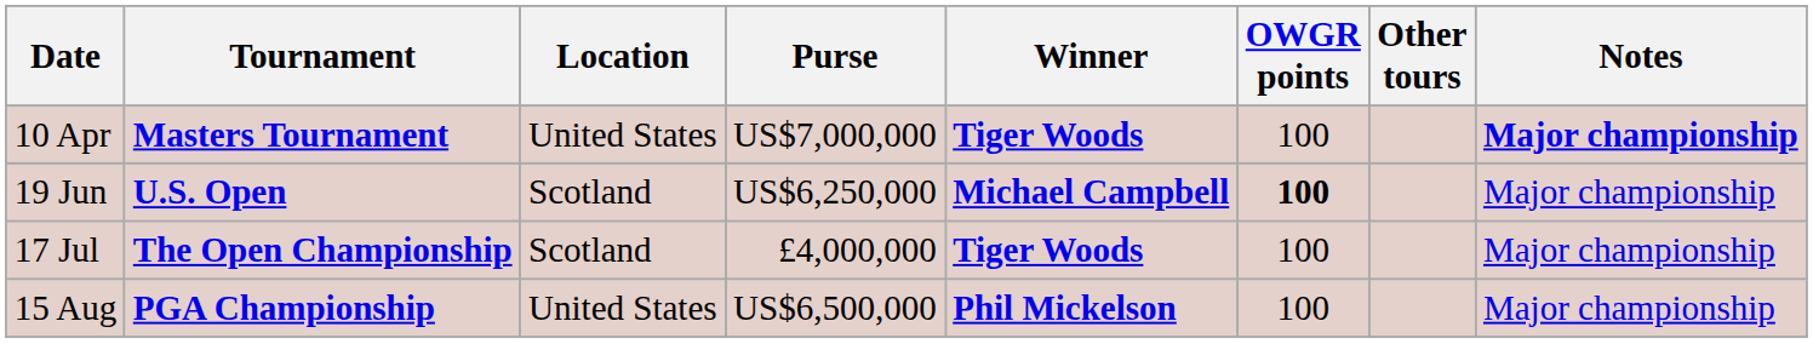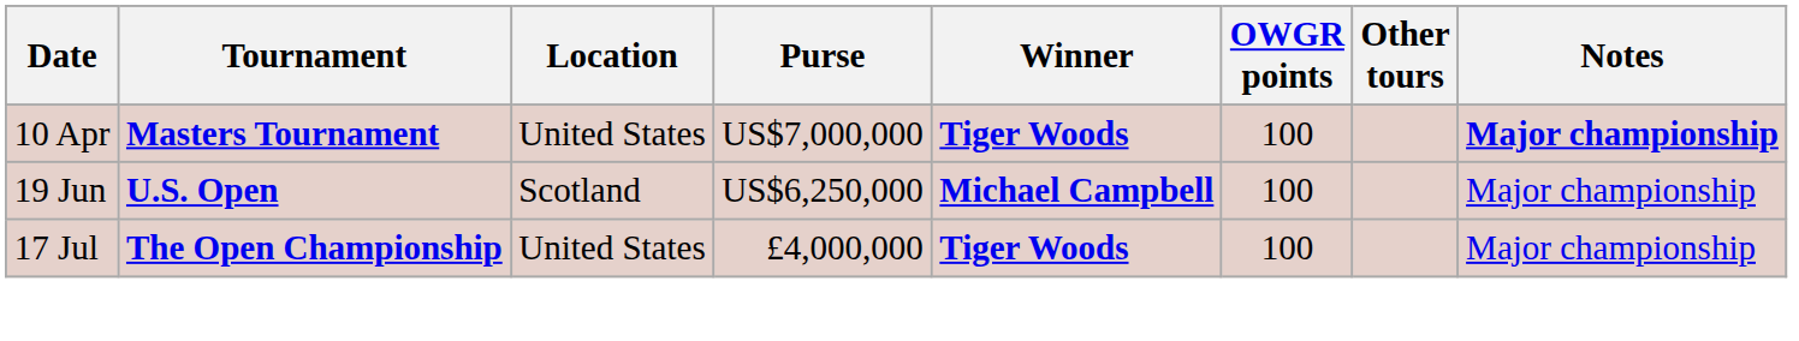19 Jun | OWGR points: bold -> normal
17 Jul | Location: Scotland -> United States
- row: 15 Aug | PGA Championship | United States | US$6,500,000 | Phil Mickelson | 100 | Major championship
